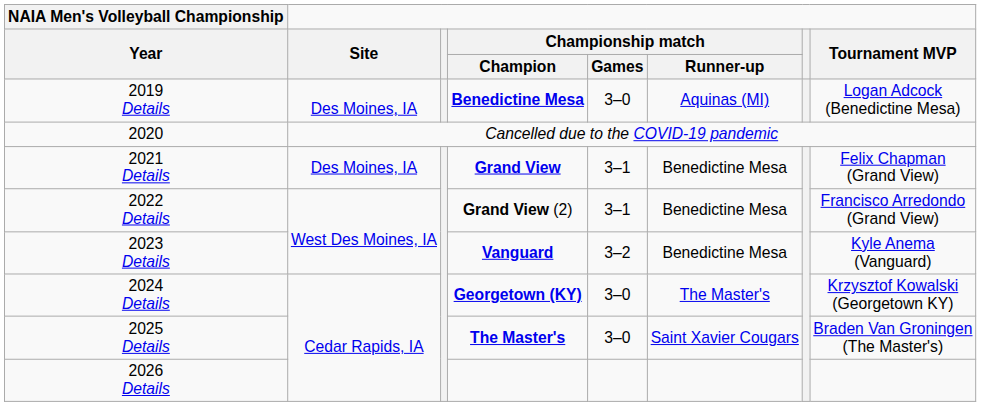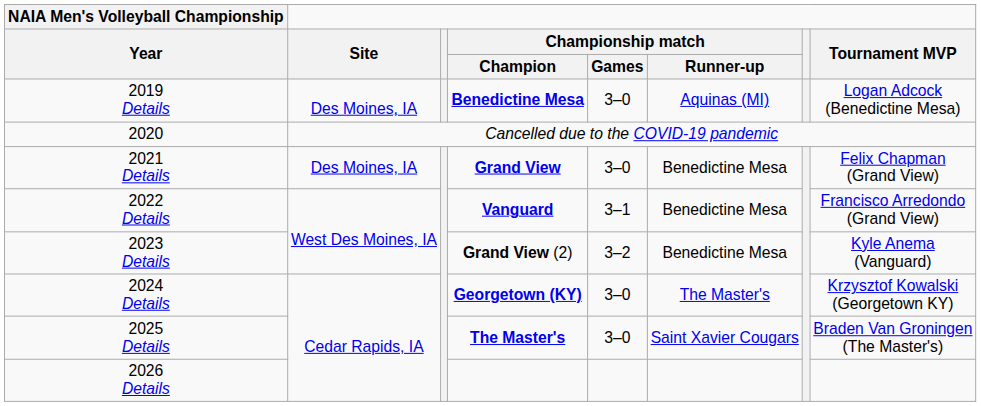2021 Details | Championship match / Games: 3–1 -> 3–0
2022 Details | Championship match / Champion: Grand View (2) -> Vanguard
2023 Details | Championship match / Champion: Vanguard -> Grand View (2)
